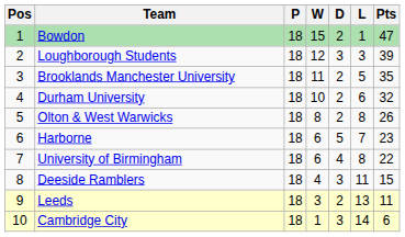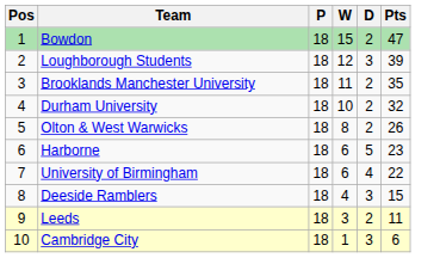- column: L | 1 | 3 | 5 | 6 | 8 | 7 | 8 | 11 | 13 | 14
